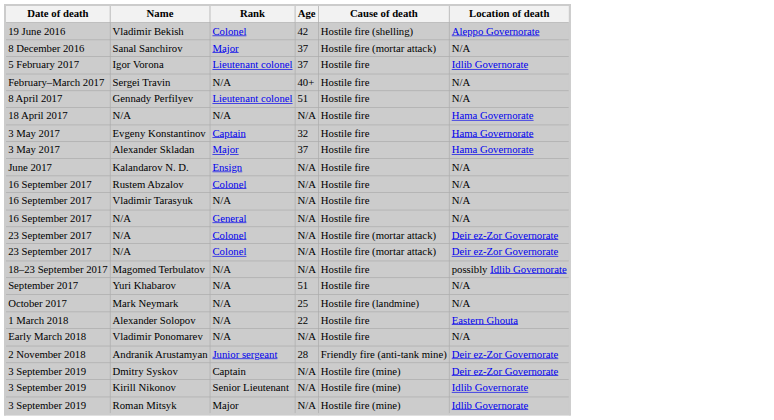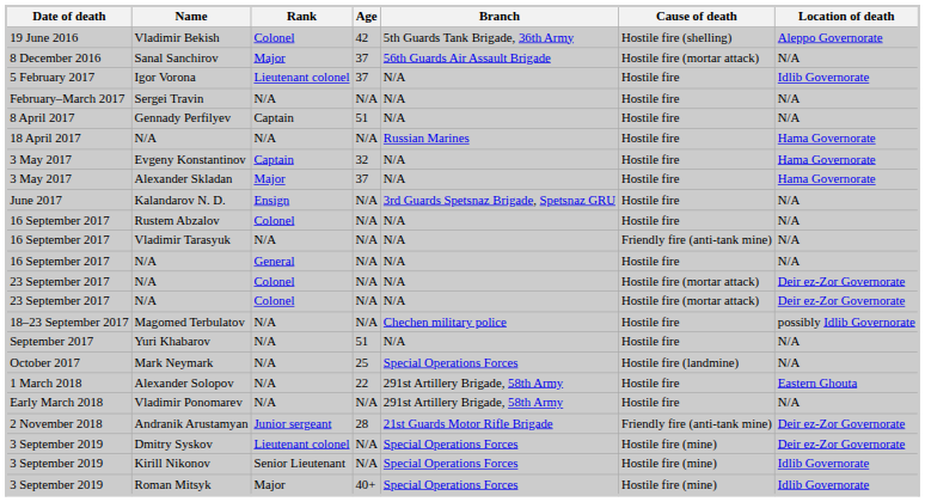+ column: Branch | 5th Guards Tank Brigade, 36th Army | 56th Guards Air Assault Brigade | N/A | N/A | N/A | Russian Marines | N/A | N/A | 3rd Guards Spetsnaz Brigade, Spetsnaz GRU | N/A | N/A | N/A | N/A | N/A | Chechen military police | N/A | Special Operations Forces | 291st Artillery Brigade, 58th Army | 291st Artillery Brigade, 58th Army | 21st Guards Motor Rifle Brigade | Special Operations Forces | Special Operations Forces | Special Operations Forces
Sergei Travin | Age: 40+ -> N/A
Gennady Perfilyev | Rank: Lieutenant colonel -> Captain
Vladimir Tarasyuk | Cause of death: Hostile fire -> Friendly fire (anti-tank mine)
Dmitry Syskov | Rank: Captain -> Lieutenant colonel
Roman Mitsyk | Age: N/A -> 40+
